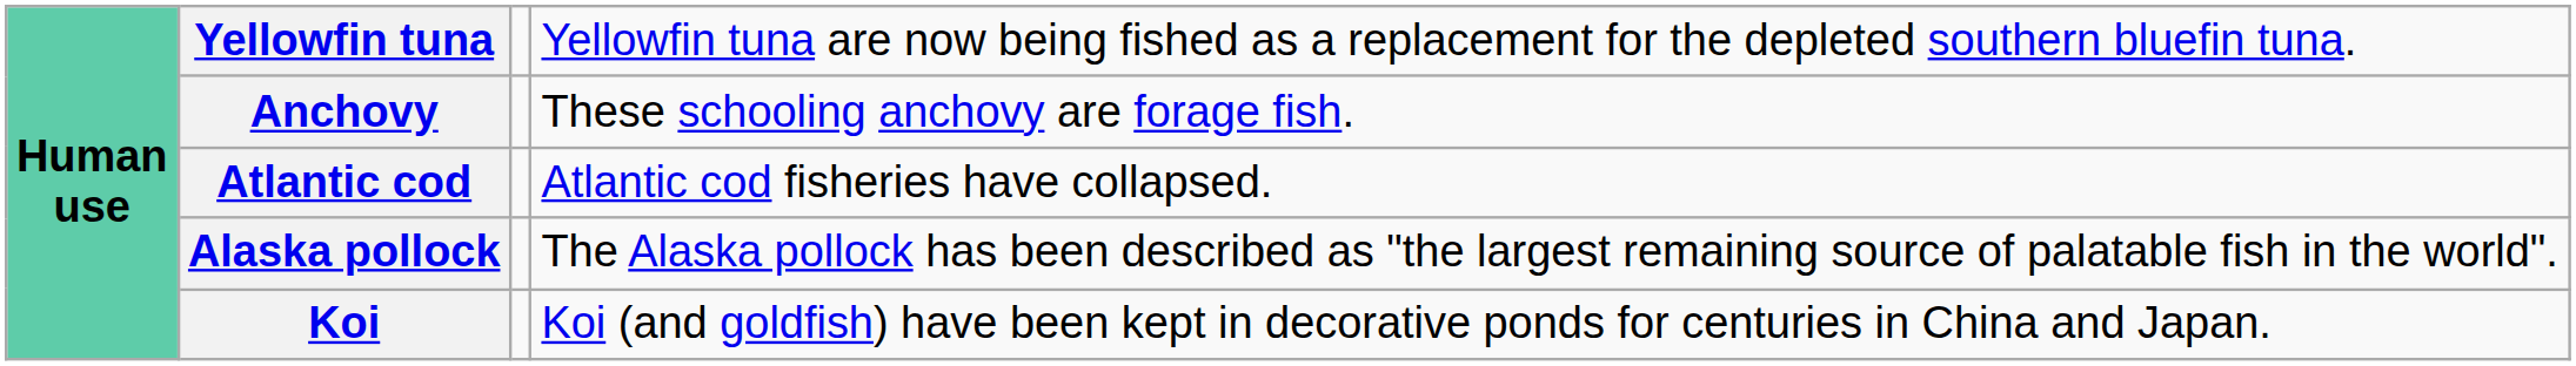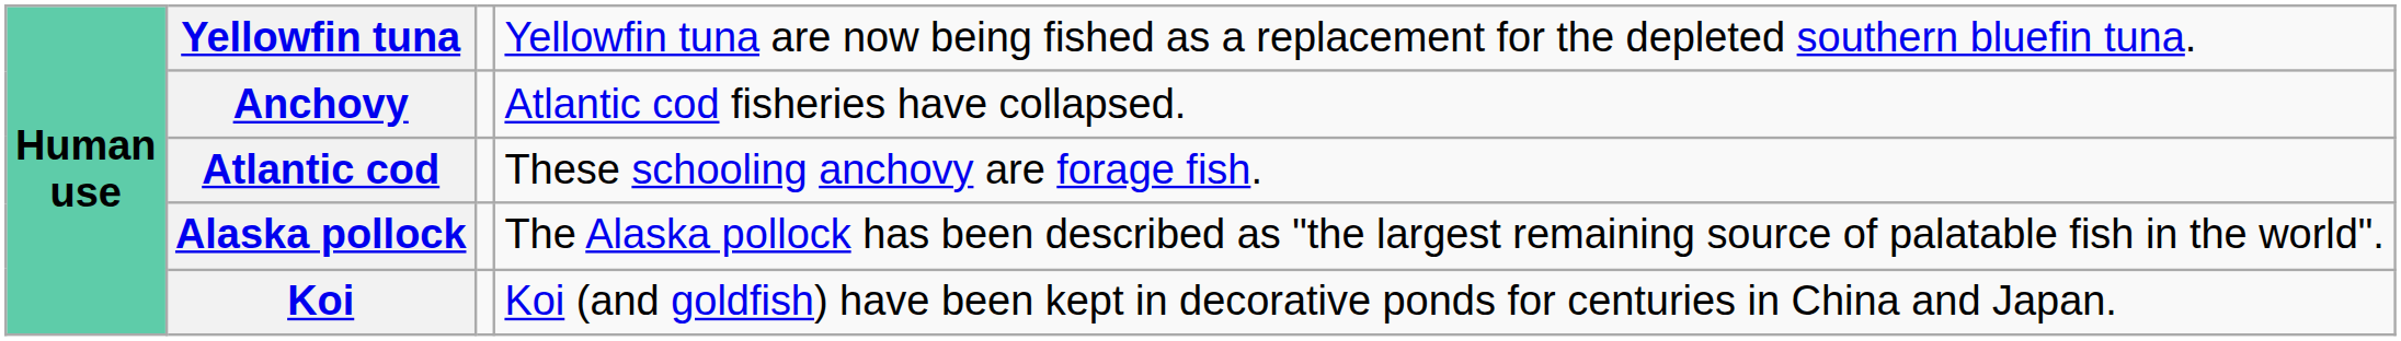Anchovy | column 4: These schooling anchovy are forage fish. -> Atlantic cod fisheries have collapsed.
Atlantic cod | column 4: Atlantic cod fisheries have collapsed. -> These schooling anchovy are forage fish.
